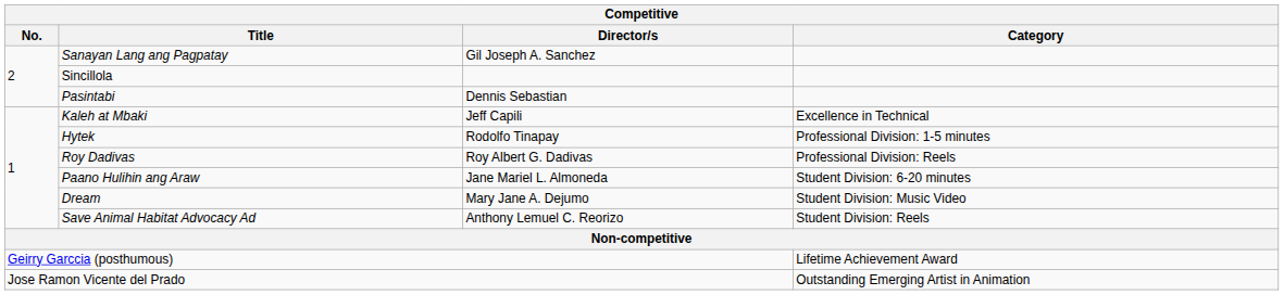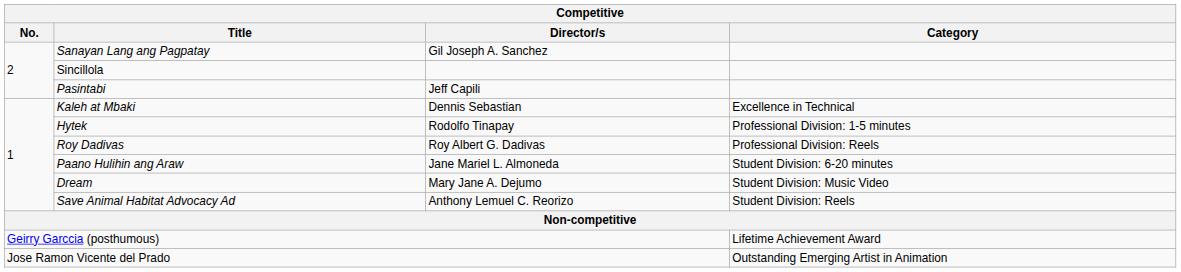Pasintabi | Director/s: Dennis Sebastian -> Jeff Capili
Kaleh at Mbaki | Director/s: Jeff Capili -> Dennis Sebastian
